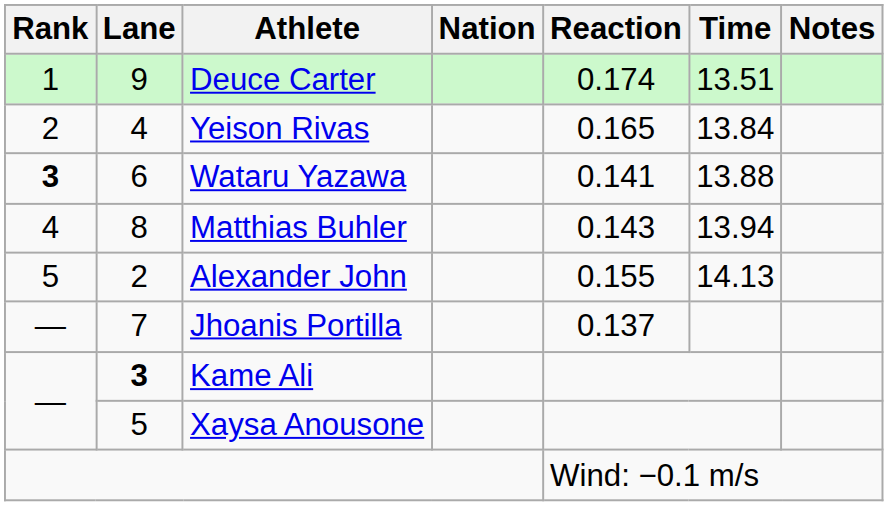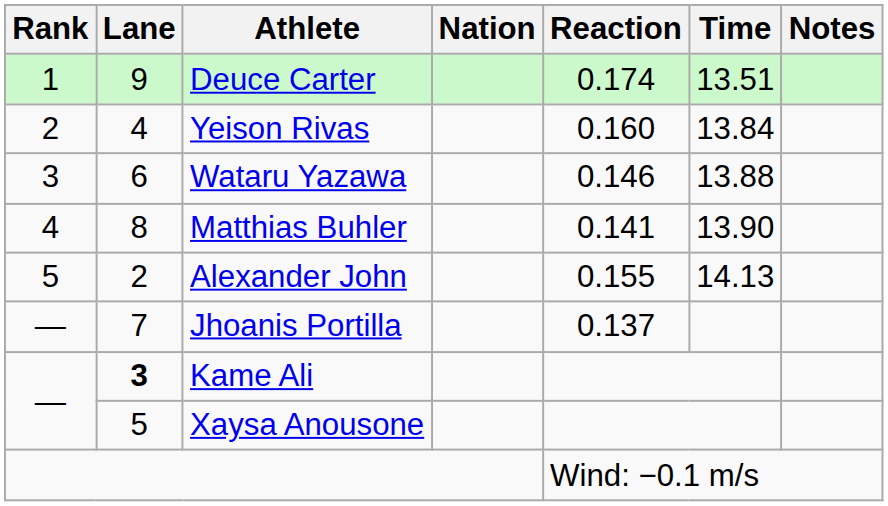Yeison Rivas | Reaction: 0.165 -> 0.160
Wataru Yazawa | Rank: bold -> normal
Wataru Yazawa | Reaction: 0.141 -> 0.146
Matthias Buhler | Reaction: 0.143 -> 0.141
Matthias Buhler | Time: 13.94 -> 13.90
